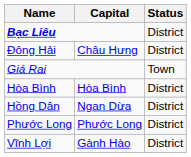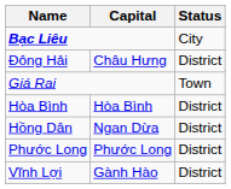Bạc Liêu | Status: District -> City
